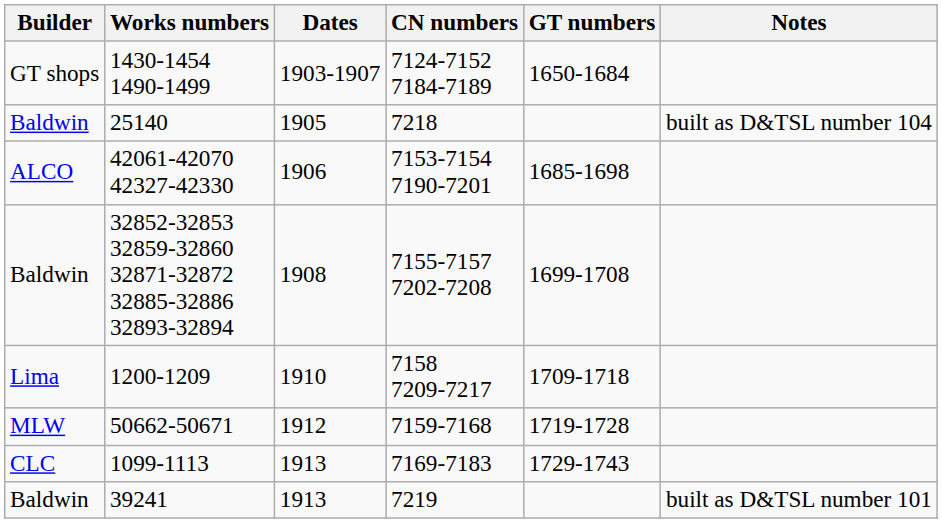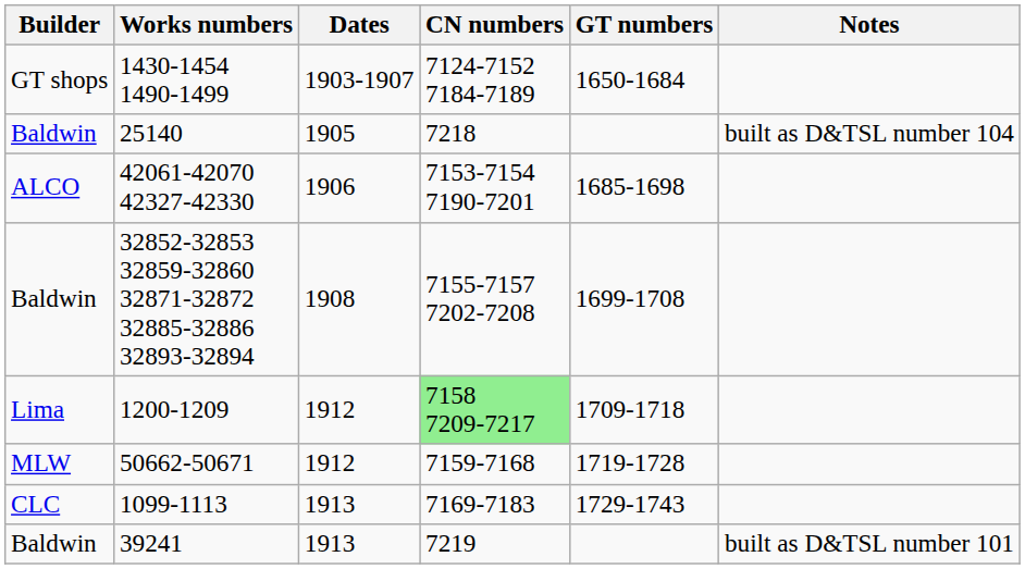1200-1209 | Dates: 1910 -> 1912
1200-1209 | CN numbers: no background -> lightgreen background
